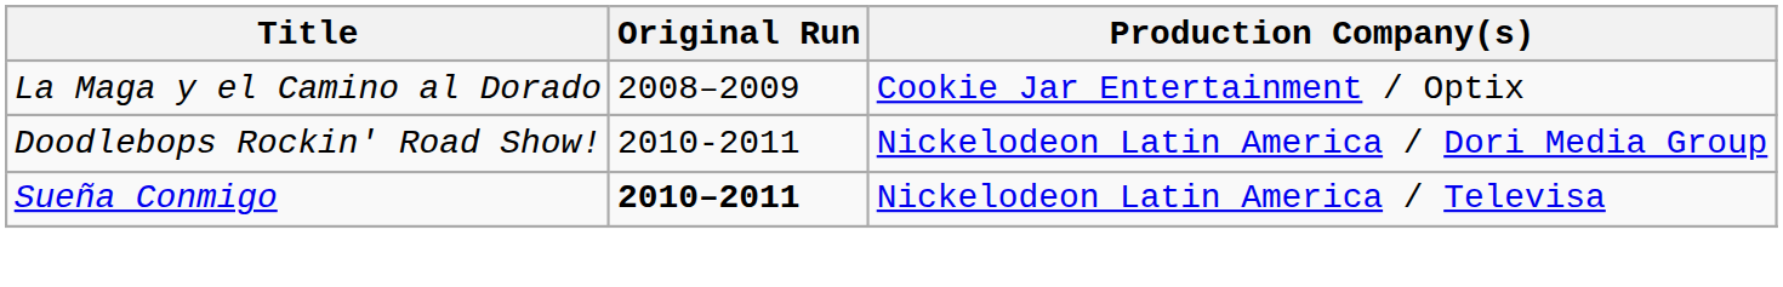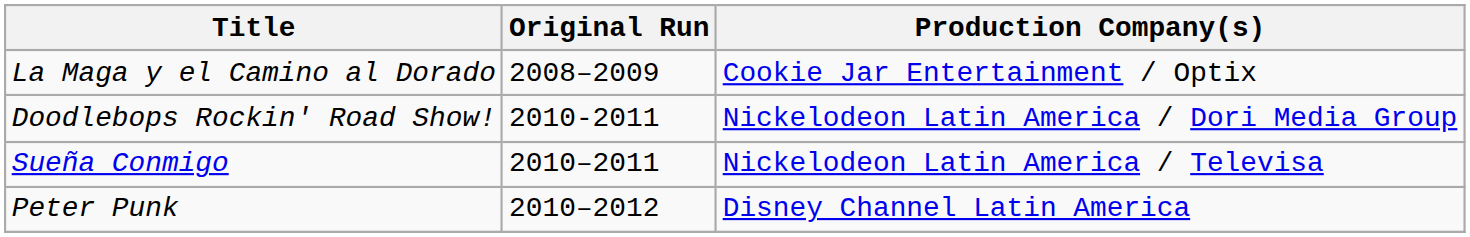Sueña Conmigo | Original Run: bold -> normal
+ row: Peter Punk | 2010–2012 | Disney Channel Latin America
